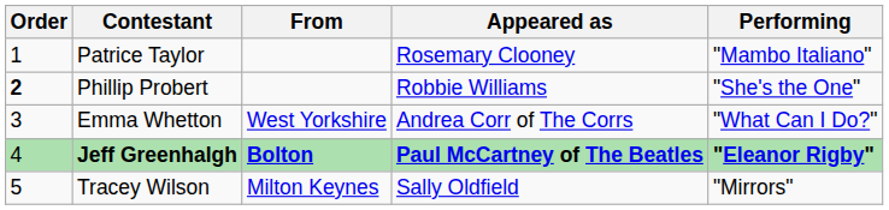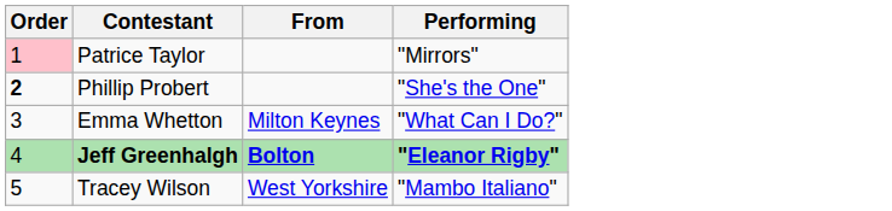- column: Appeared as | Rosemary Clooney | Robbie Williams | Andrea Corr of The Corrs | Paul McCartney of The Beatles | Sally Oldfield
Patrice Taylor | Order: no background -> pink background
Patrice Taylor | Performing: "Mambo Italiano" -> "Mirrors"
Emma Whetton | From: West Yorkshire -> Milton Keynes
Tracey Wilson | From: Milton Keynes -> West Yorkshire
Tracey Wilson | Performing: "Mirrors" -> "Mambo Italiano"
